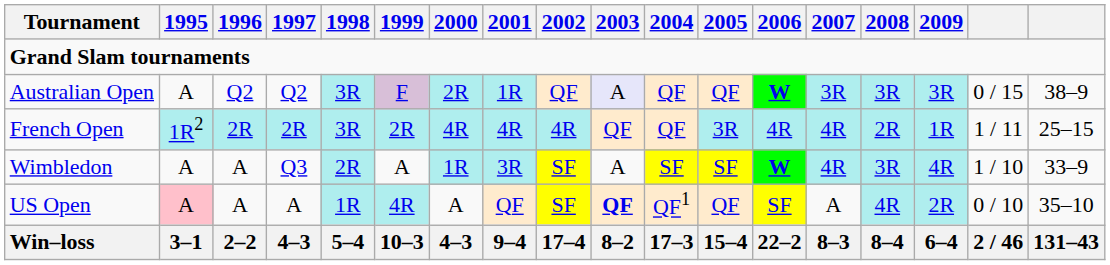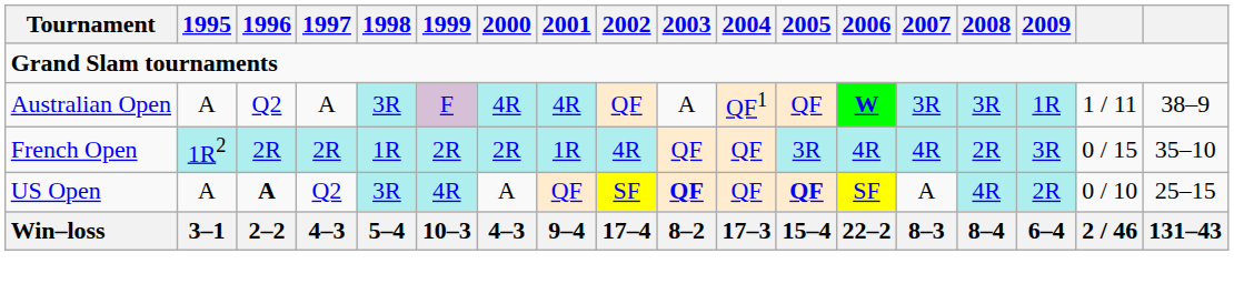Australian Open | 1997: Q2 -> A
Australian Open | 2000: 2R -> 4R
Australian Open | 2001: 1R -> 4R
Australian Open | 2003: lavender background -> no background
Australian Open | 2004: QF -> QF1
Australian Open | 2009: 3R -> 1R
Australian Open | column 17: 0 / 15 -> 1 / 11
French Open | 1998: 3R -> 1R
French Open | 2000: 4R -> 2R
French Open | 2001: 4R -> 1R
French Open | 2009: 1R -> 3R
French Open | column 17: 1 / 11 -> 0 / 15
French Open | column 18: 25–15 -> 35–10
- row: Wimbledon | A | A | Q3 | 2R | A | 1R | 3R | SF | A | SF | SF | W | 4R | 3R | 4R | 1 / 10 | 33–9
US Open | 1995: pink background -> no background
US Open | 1996: normal -> bold
US Open | 1997: A -> Q2
US Open | 1998: 1R -> 3R
US Open | 2004: QF1 -> QF
US Open | 2005: normal -> bold
US Open | column 18: 35–10 -> 25–15
